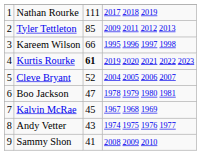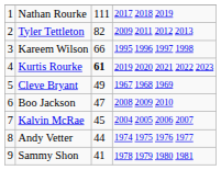Tyler Tettleton | column 3: 85 -> 82
Cleve Bryant | column 3: 52 -> 49
Cleve Bryant | column 4: 2004 2005 2006 2007 -> 1967 1968 1969
Boo Jackson | column 4: 1978 1979 1980 1981 -> 2008 2009 2010
Kalvin McRae | column 4: 1967 1968 1969 -> 2004 2005 2006 2007
Andy Vetter | column 3: 43 -> 44
Sammy Shon | column 4: 2008 2009 2010 -> 1978 1979 1980 1981
